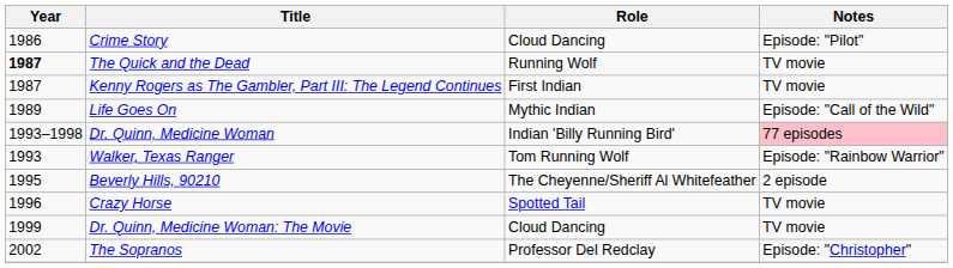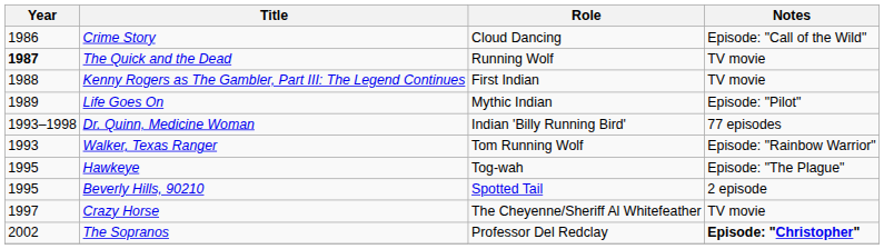Crime Story | Notes: Episode: "Pilot" -> Episode: "Call of the Wild"
Kenny Rogers as The Gambler, Part III: The Legend Continues | Year: 1987 -> 1988
Life Goes On | Notes: Episode: "Call of the Wild" -> Episode: "Pilot"
Dr. Quinn, Medicine Woman | Notes: pink background -> no background
+ row: 1995 | Hawkeye | Tog-wah | Episode: "The Plague"
Beverly Hills, 90210 | Role: The Cheyenne/Sheriff Al Whitefeather -> Spotted Tail
Crazy Horse | Year: 1996 -> 1997
Crazy Horse | Role: Spotted Tail -> The Cheyenne/Sheriff Al Whitefeather
- row: 1999 | Dr. Quinn, Medicine Woman: The Movie | Cloud Dancing | TV movie
The Sopranos | Notes: normal -> bold
